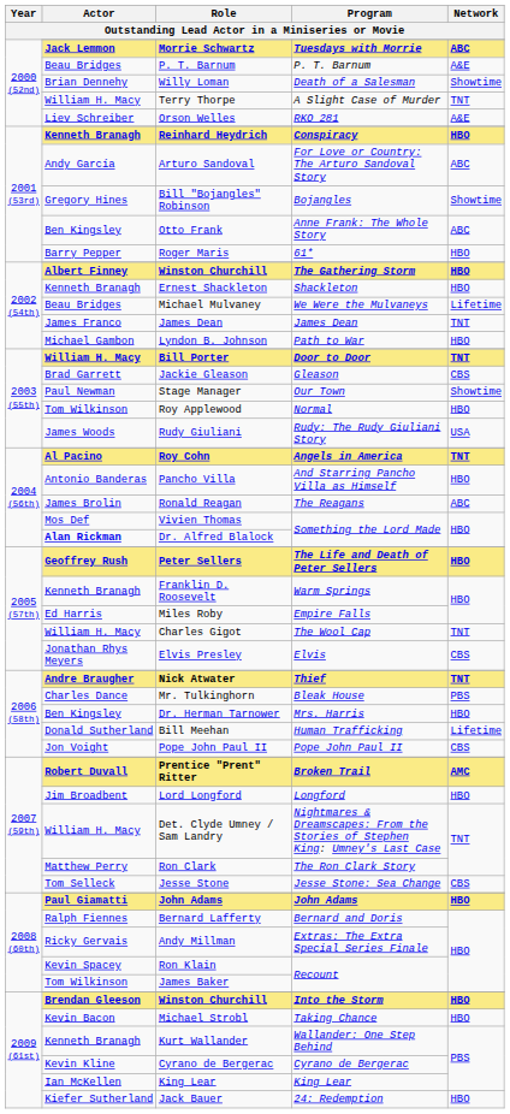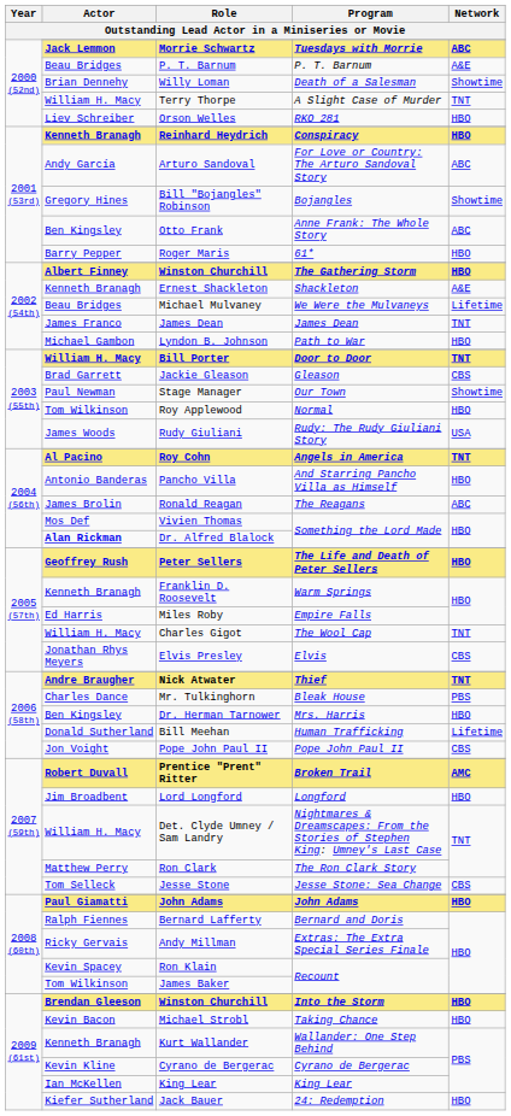Orson Welles | Network: A&E -> HBO
Ernest Shackleton | Network: HBO -> A&E
